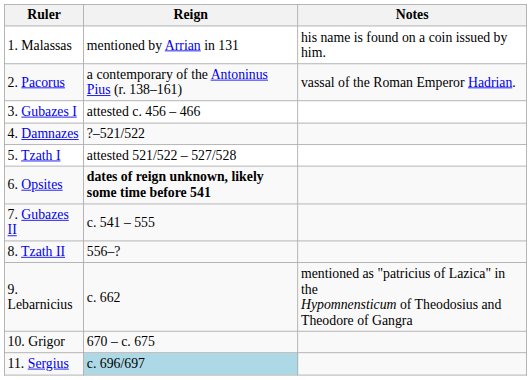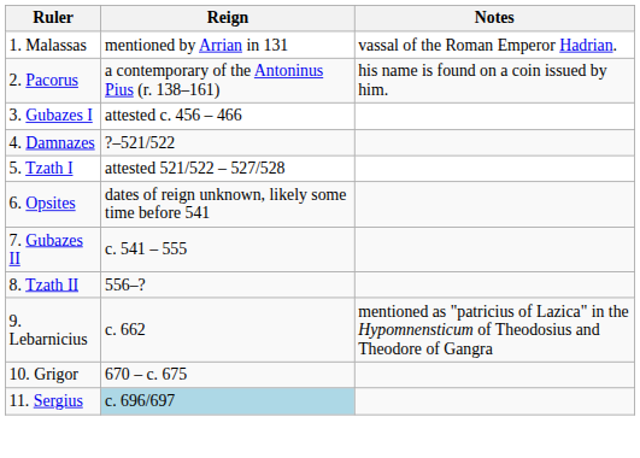1. Malassas | Notes: his name is found on a coin issued by him. -> vassal of the Roman Emperor Hadrian.
2. Pacorus | Notes: vassal of the Roman Emperor Hadrian. -> his name is found on a coin issued by him.
6. Opsites | Reign: bold -> normal
